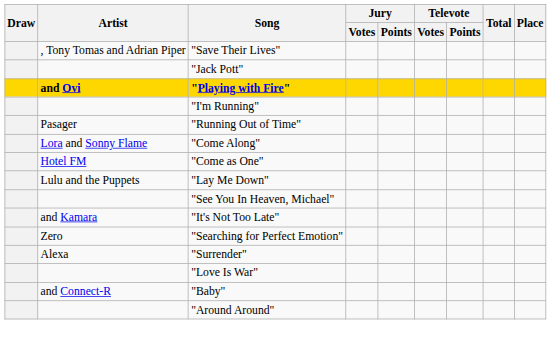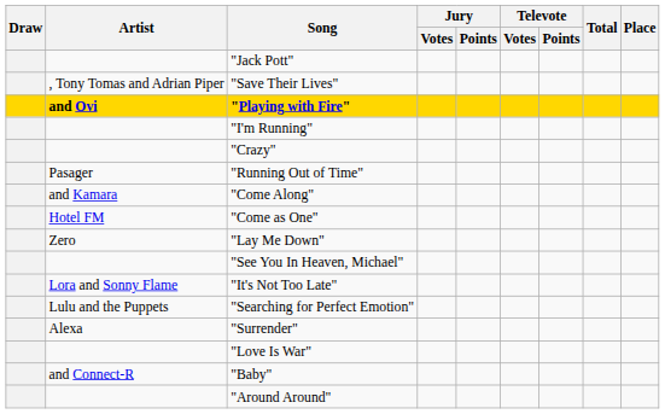rows swapped: "Jack Pott" <-> "Save Their Lives"
+ row: "Crazy"
"Come Along" | Artist: Lora and Sonny Flame -> and Kamara
"Lay Me Down" | Artist: Lulu and the Puppets -> Zero
"It's Not Too Late" | Artist: and Kamara -> Lora and Sonny Flame
"Searching for Perfect Emotion" | Artist: Zero -> Lulu and the Puppets
